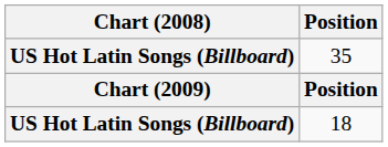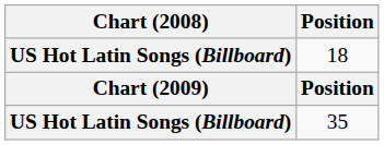rows swapped: 35 <-> 18
